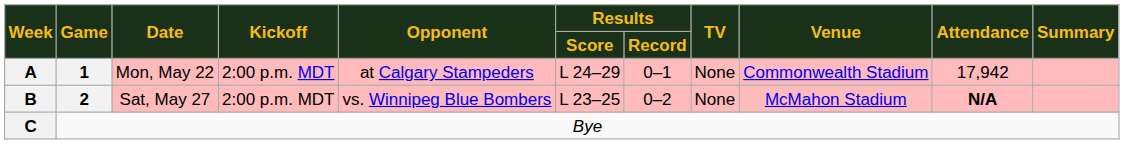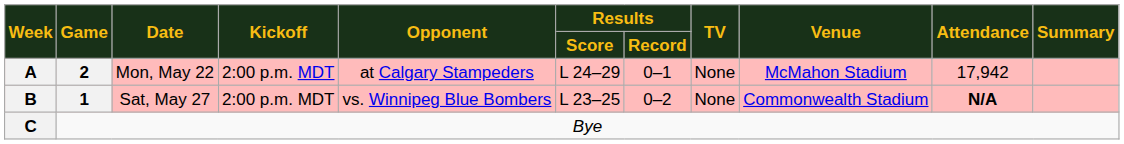A | Game: 1 -> 2
A | Venue: Commonwealth Stadium -> McMahon Stadium
B | Game: 2 -> 1
B | Venue: McMahon Stadium -> Commonwealth Stadium
